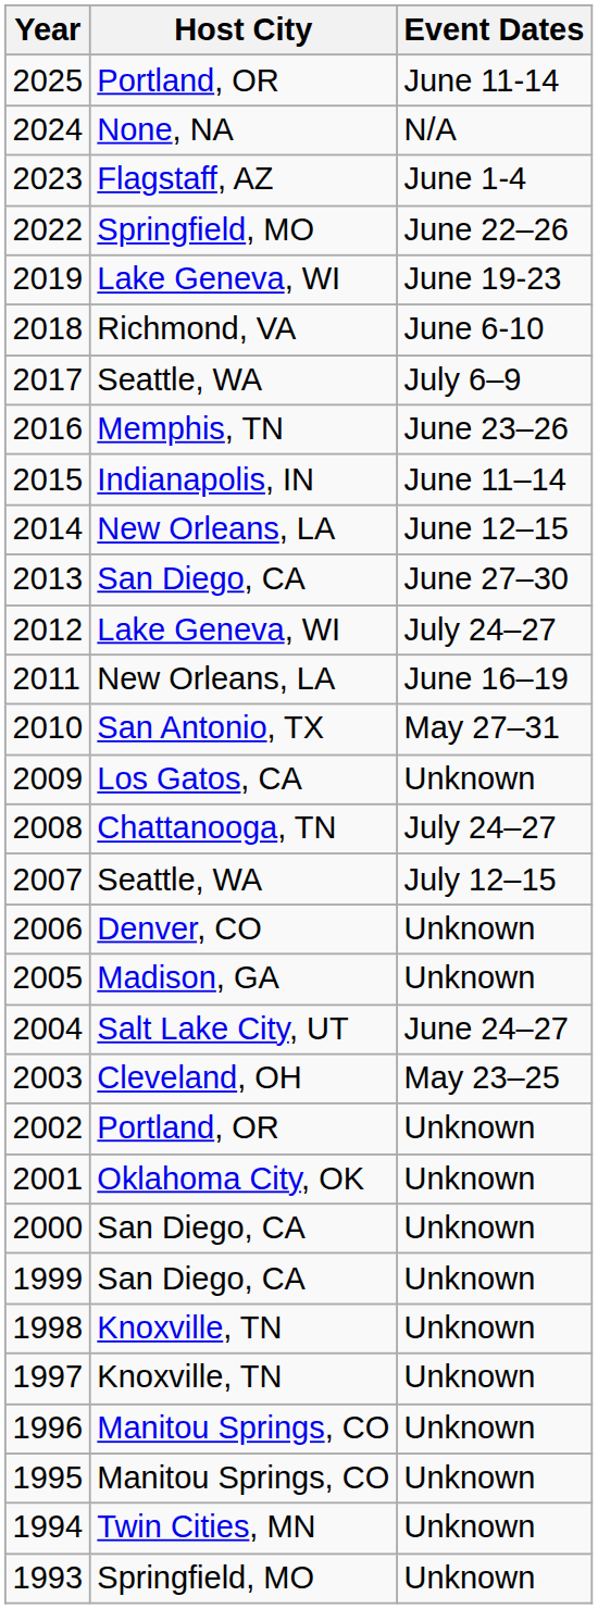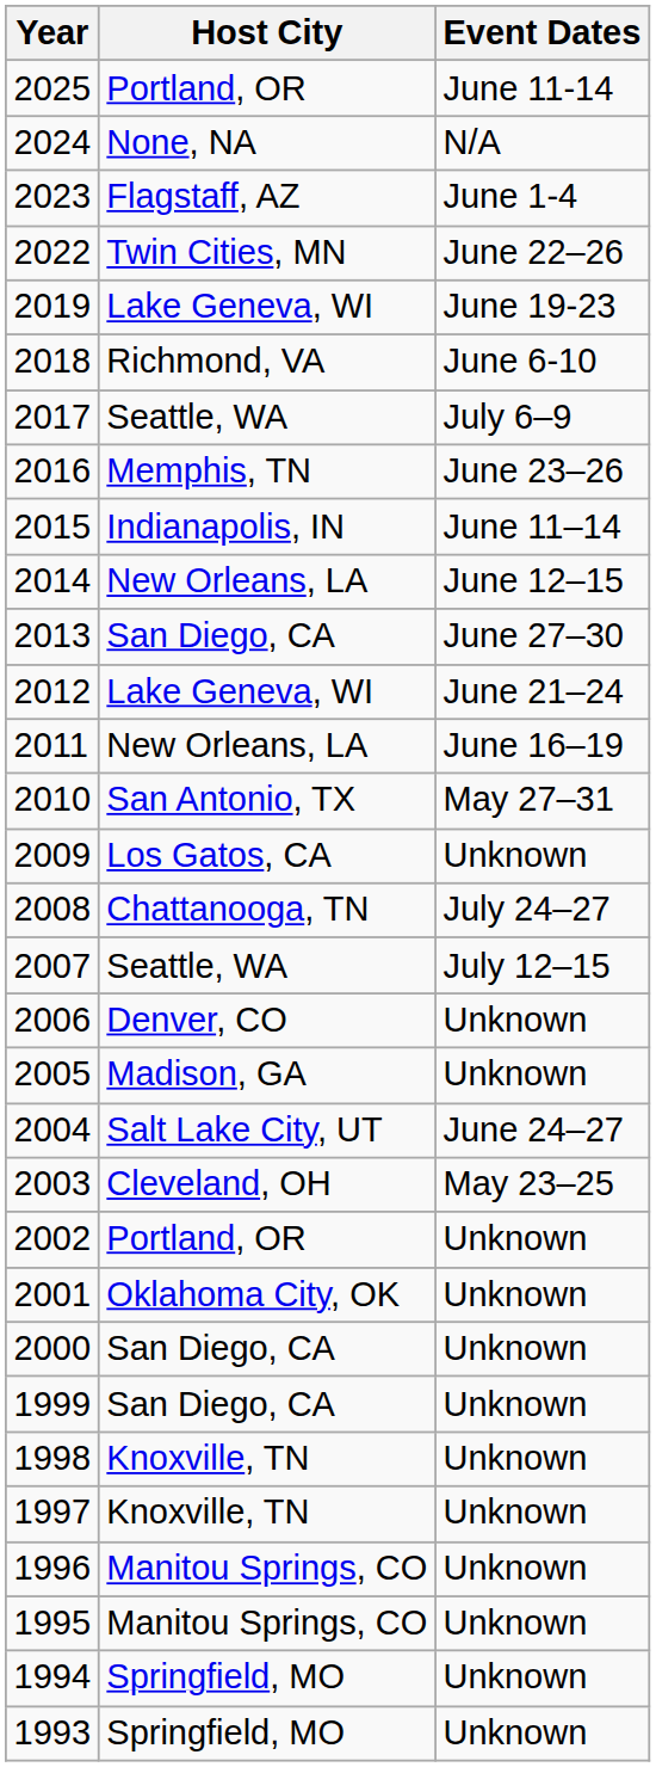2022 | Host City: Springfield, MO -> Twin Cities, MN
2012 | Event Dates: July 24–27 -> June 21–24
1994 | Host City: Twin Cities, MN -> Springfield, MO
